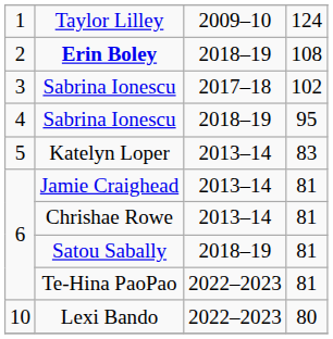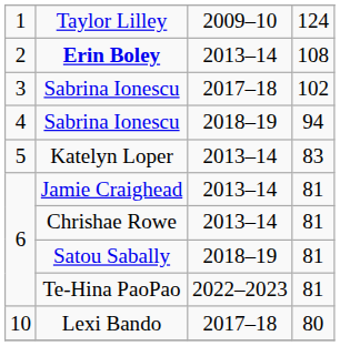Erin Boley | column 3: 2018–19 -> 2013–14
4 / Sabrina Ionescu | column 4: 95 -> 94
Lexi Bando | column 3: 2022–2023 -> 2017–18
